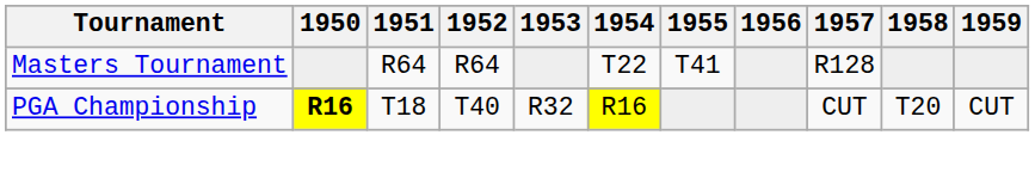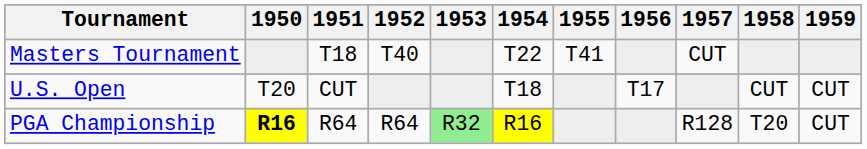Masters Tournament | 1951: R64 -> T18
Masters Tournament | 1952: R64 -> T40
Masters Tournament | 1957: R128 -> CUT
+ row: U.S. Open | T20 | CUT | T18 | T17 | CUT | CUT
PGA Championship | 1951: T18 -> R64
PGA Championship | 1952: T40 -> R64
PGA Championship | 1953: no background -> lightgreen background
PGA Championship | 1957: CUT -> R128
